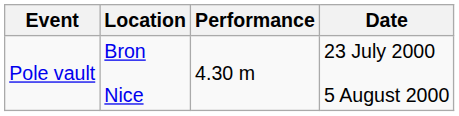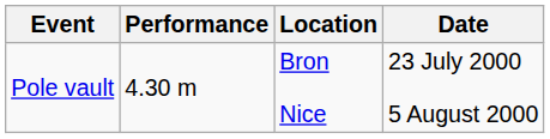columns swapped: Performance <-> Location
